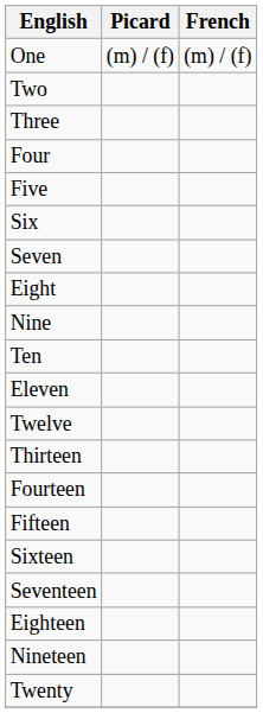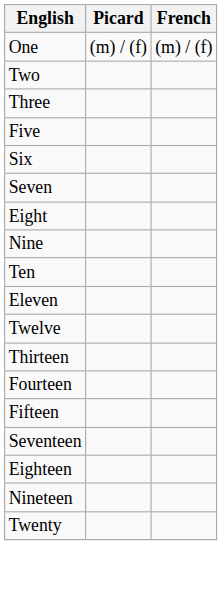- row: Four
- row: Sixteen
